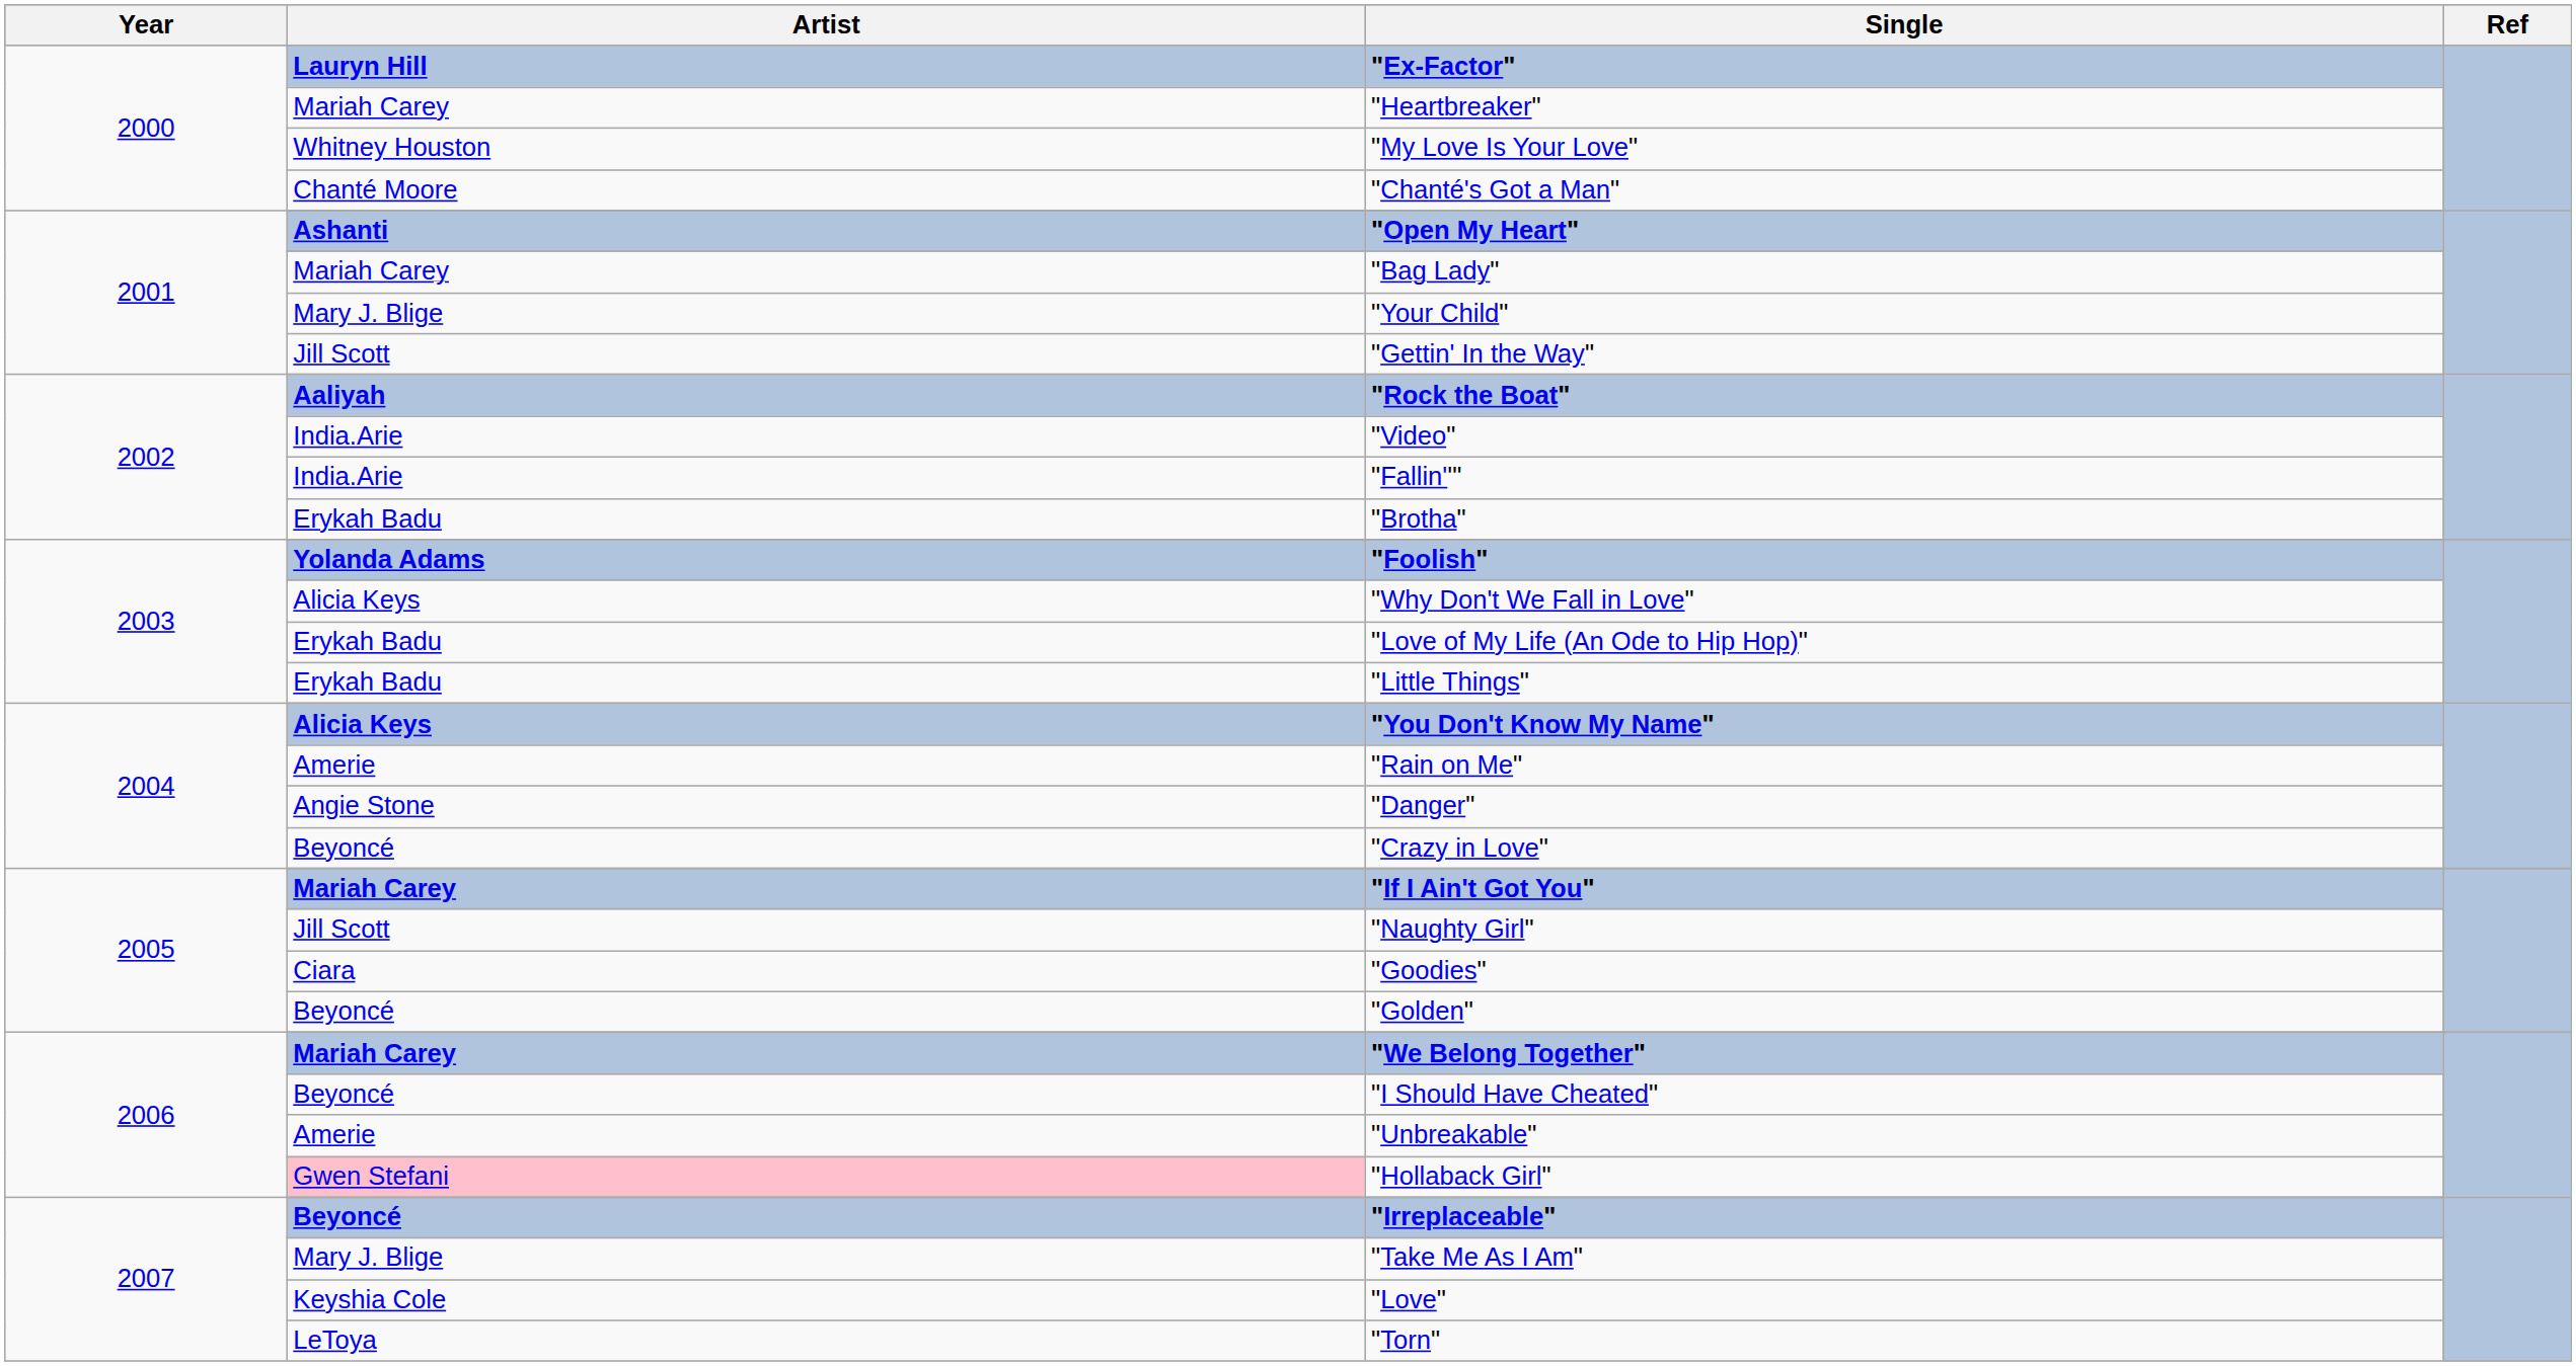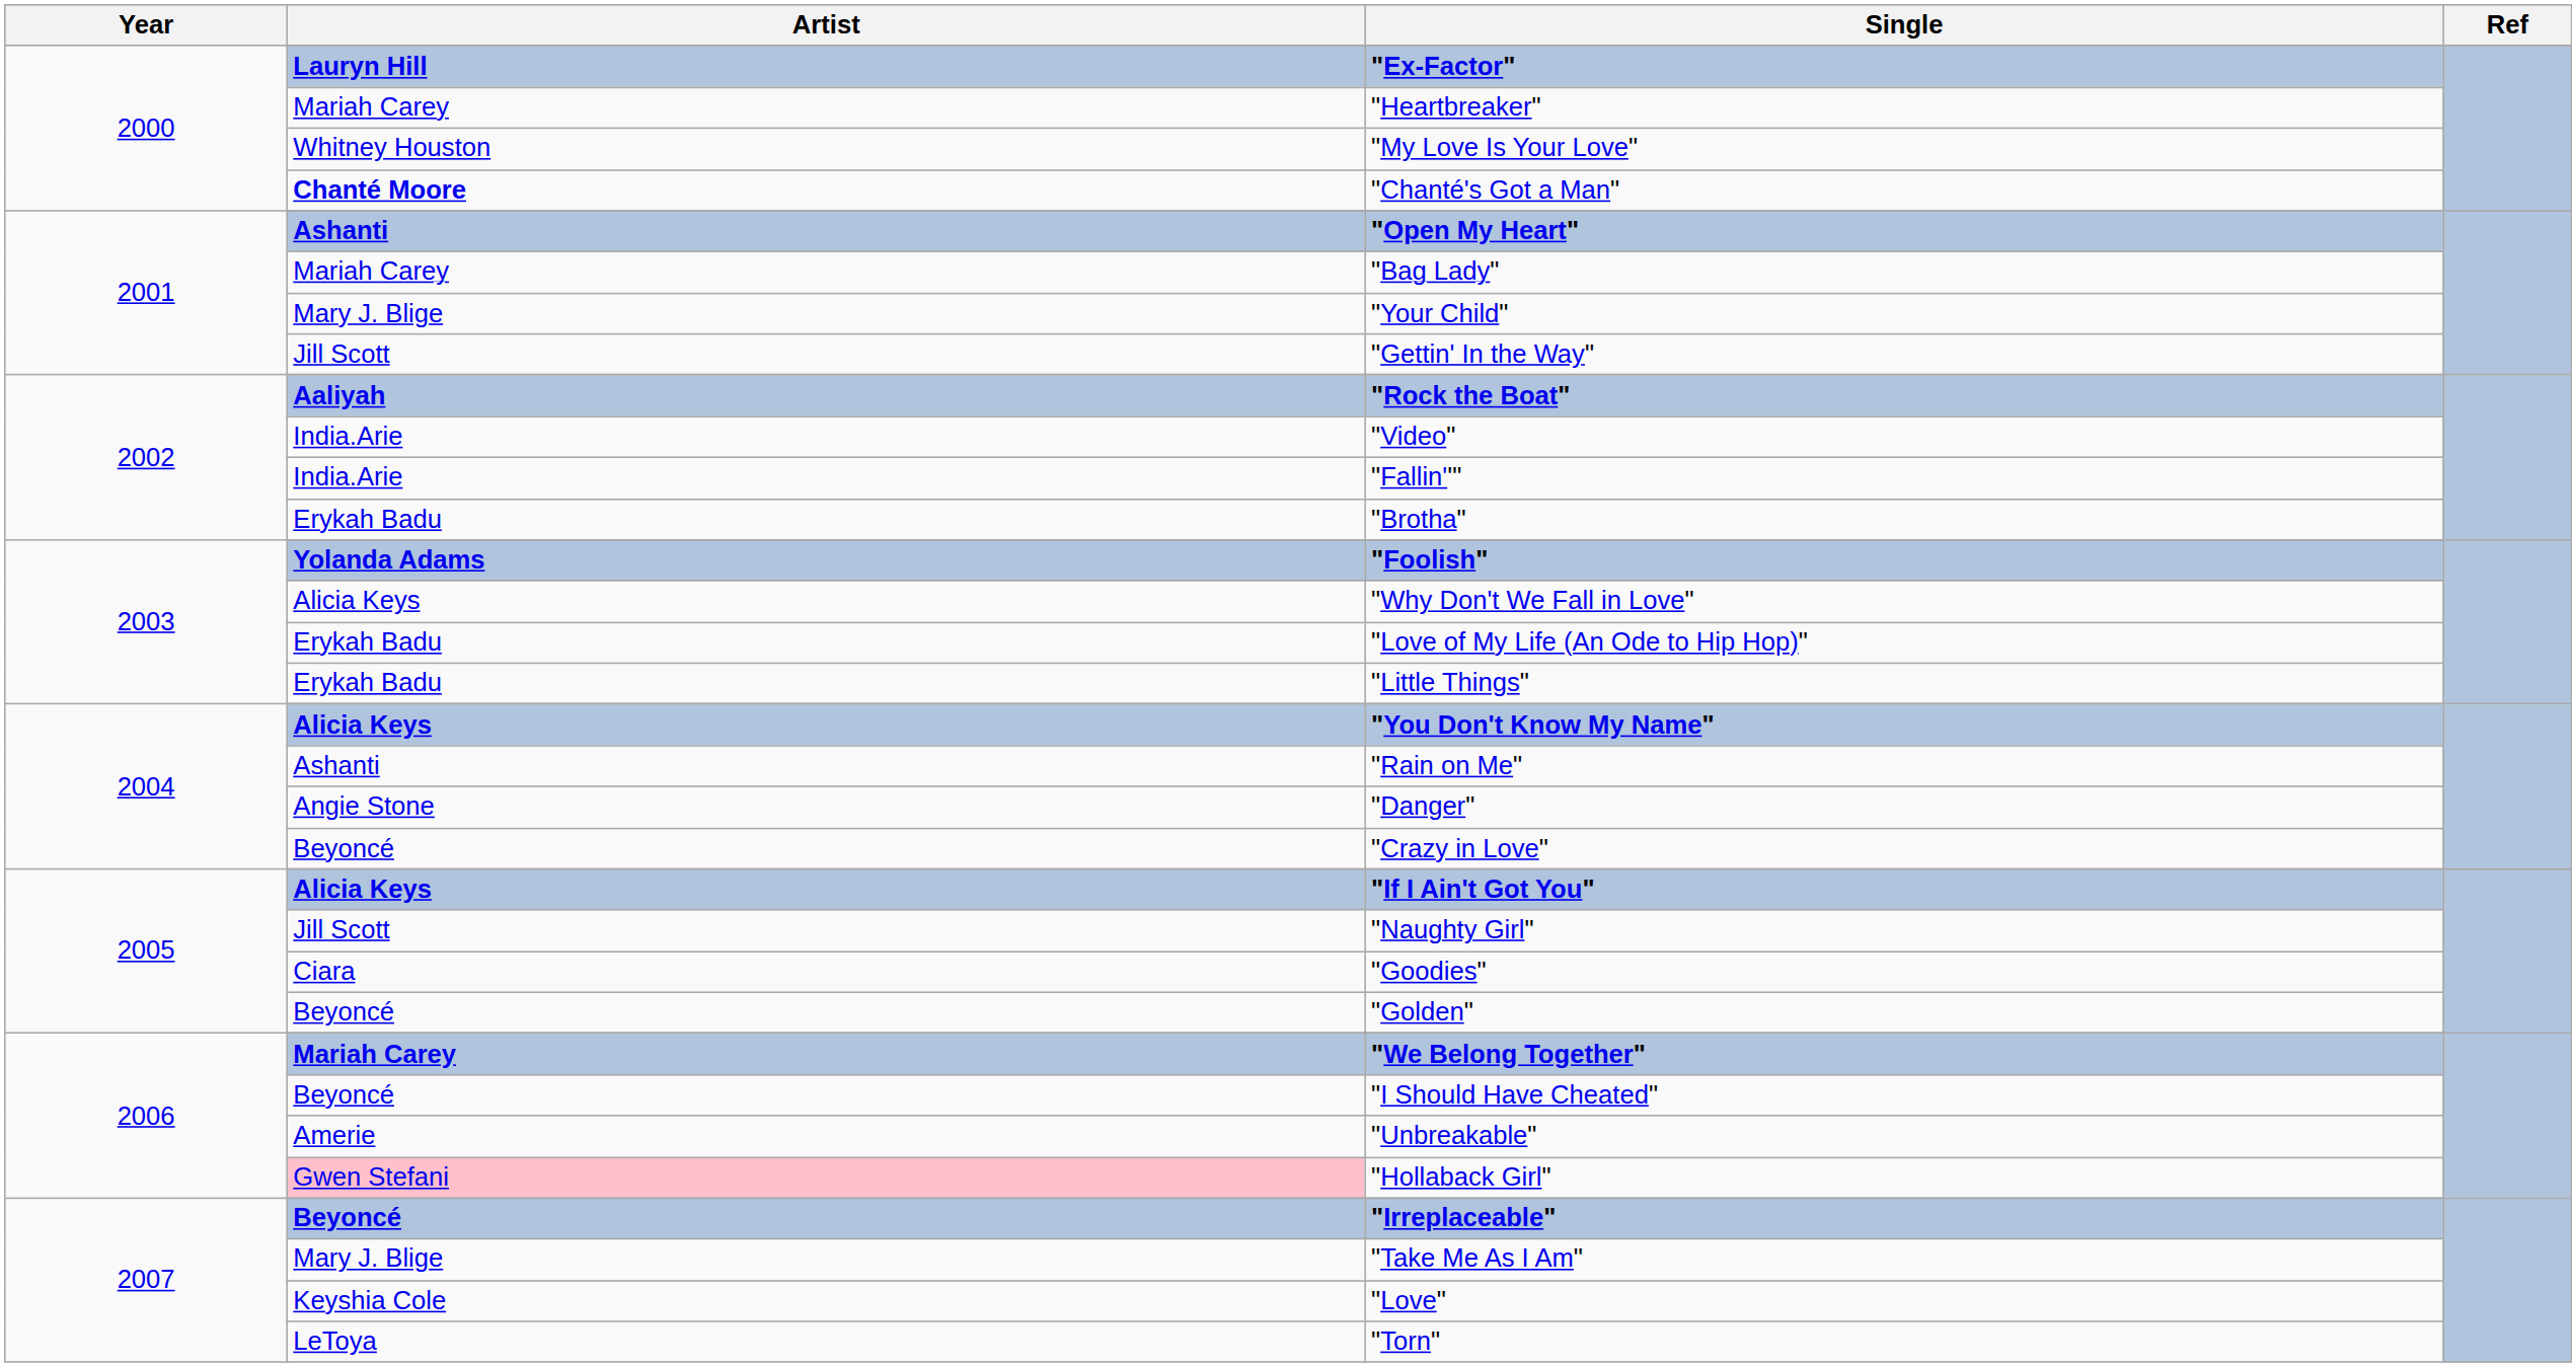"Chanté's Got a Man" | Artist: normal -> bold
"Rain on Me" | Artist: Amerie -> Ashanti
"If I Ain't Got You" | Artist: Mariah Carey -> Alicia Keys
